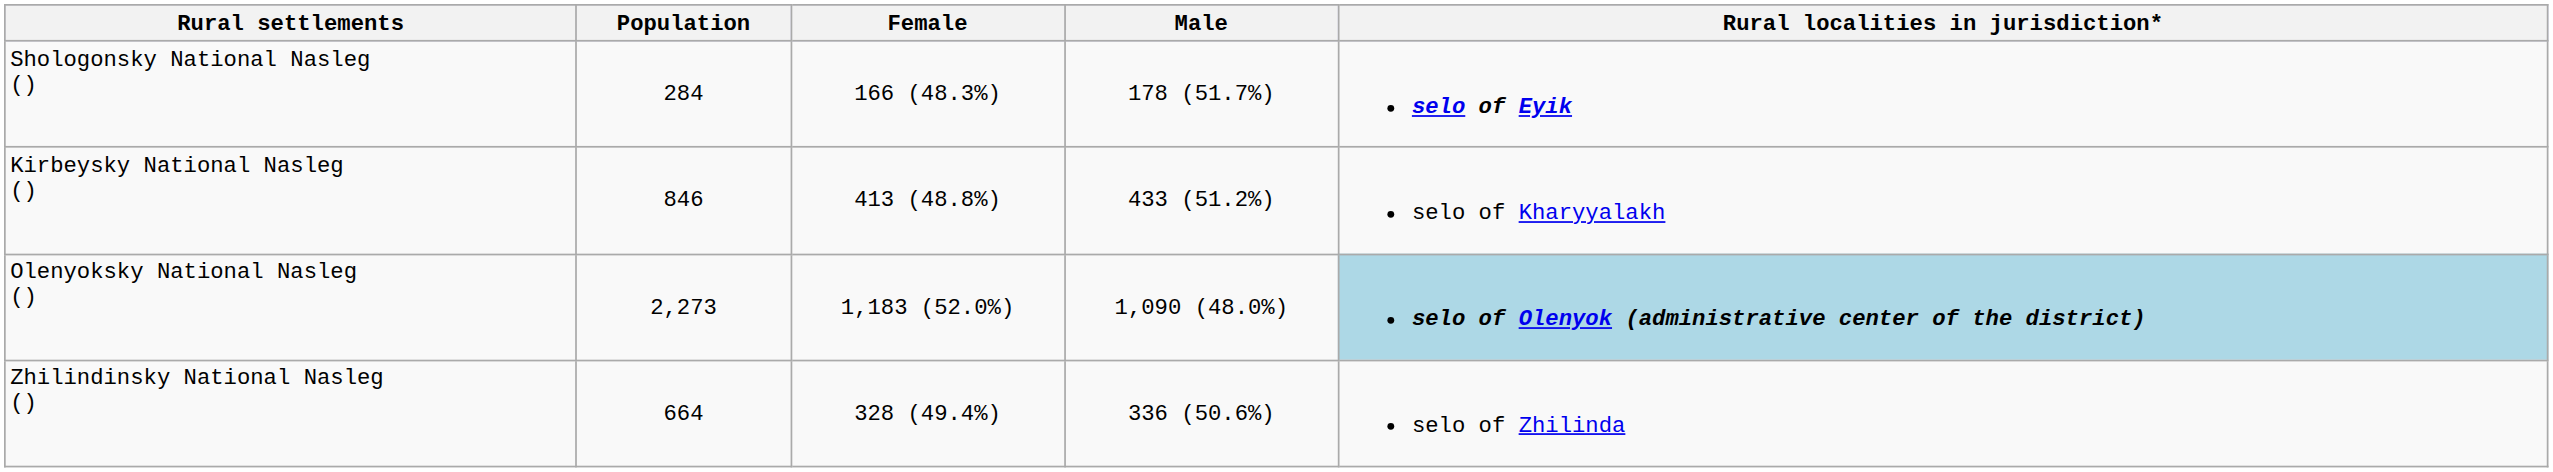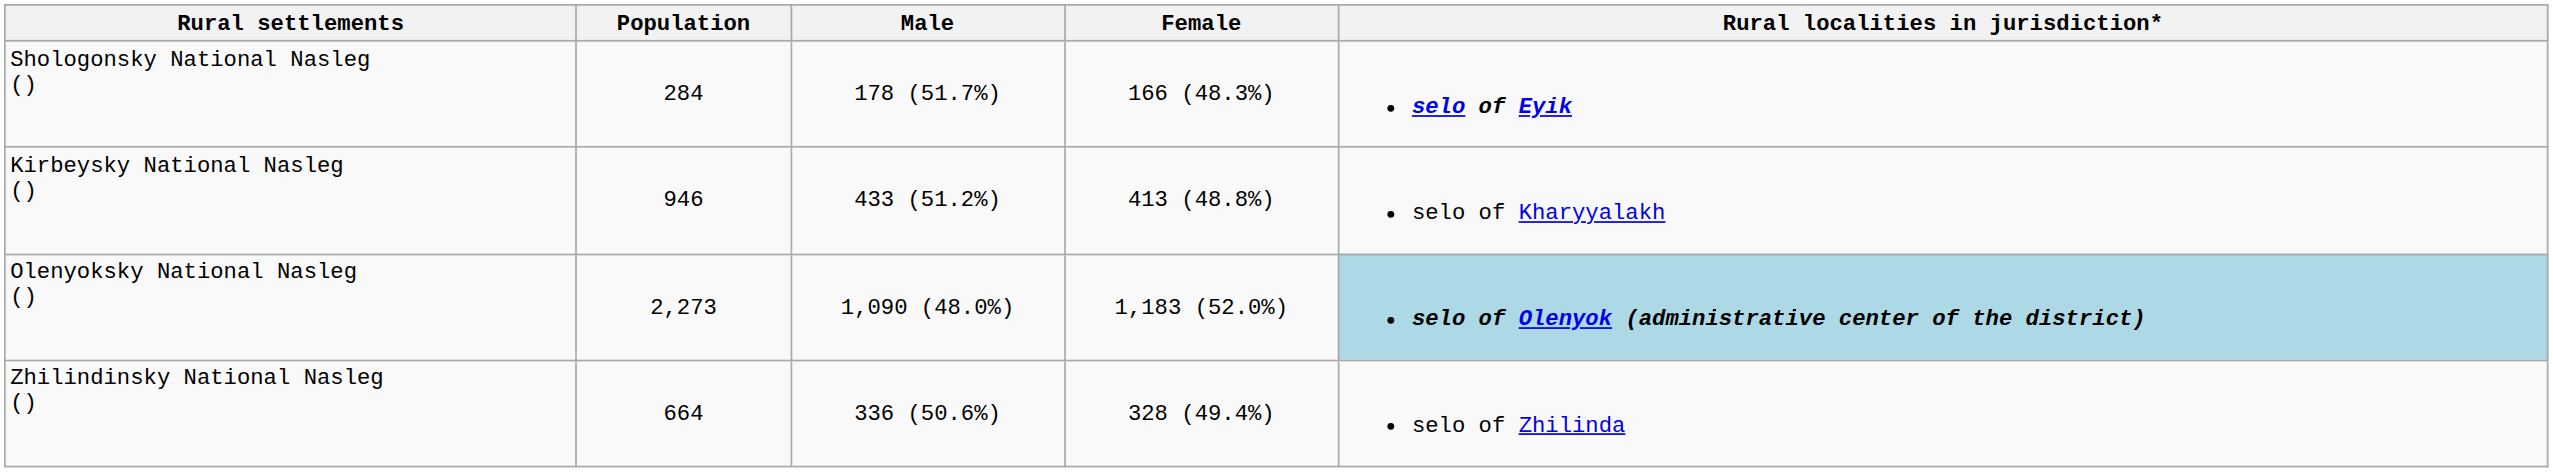columns swapped: Male <-> Female
Kirbeysky National Nasleg () | Population: 846 -> 946
